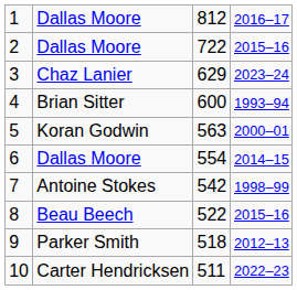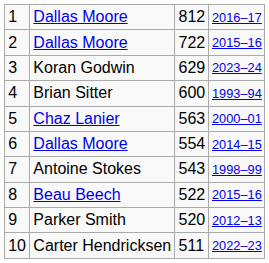3 | column 2: Chaz Lanier -> Koran Godwin
5 | column 2: Koran Godwin -> Chaz Lanier
7 | column 3: 542 -> 543
9 | column 3: 518 -> 520
